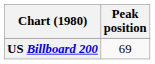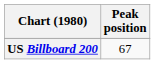US Billboard 200 | Peak position: 69 -> 67
